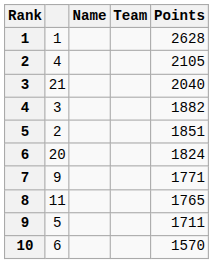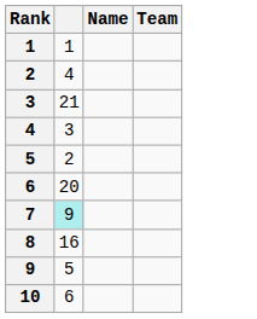- column: Points | 2628 | 2105 | 2040 | 1882 | 1851 | 1824 | 1771 | 1765 | 1711 | 1570
7 | column 2: no background -> paleturquoise background
8 | column 2: 11 -> 16
